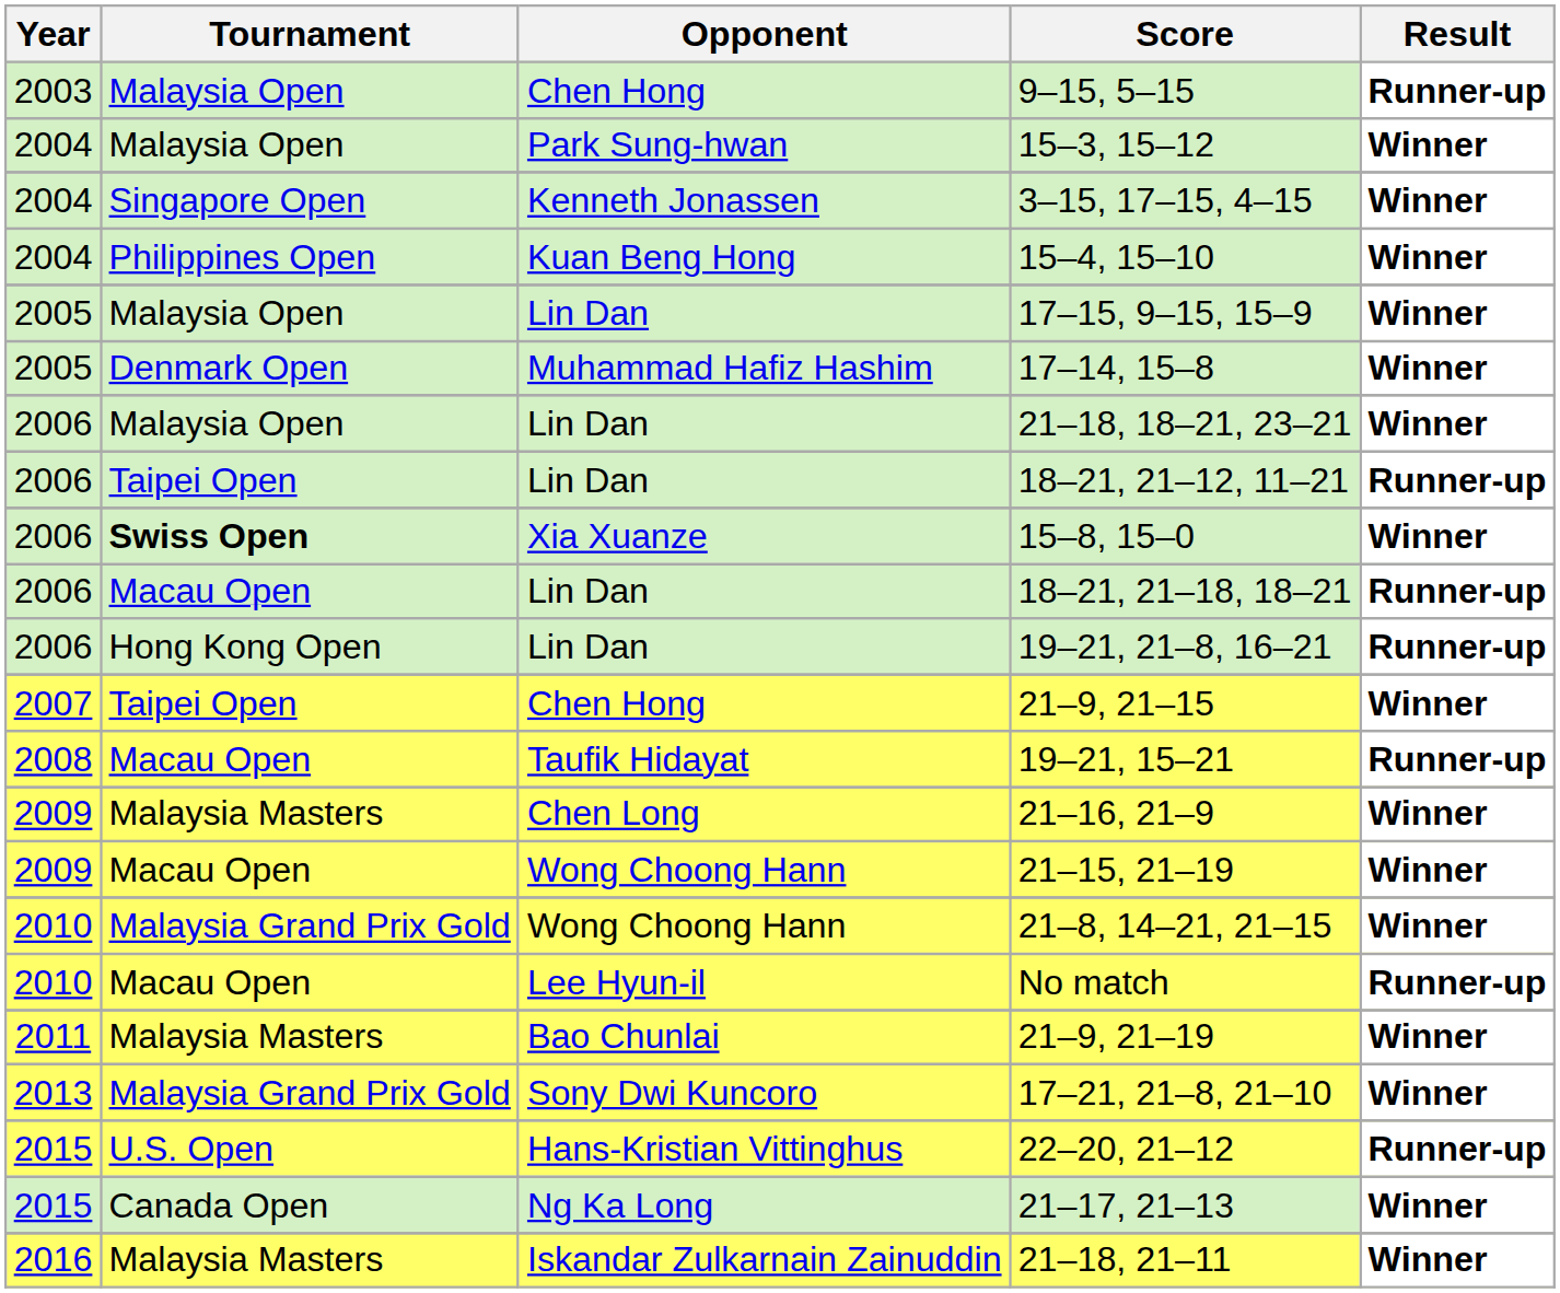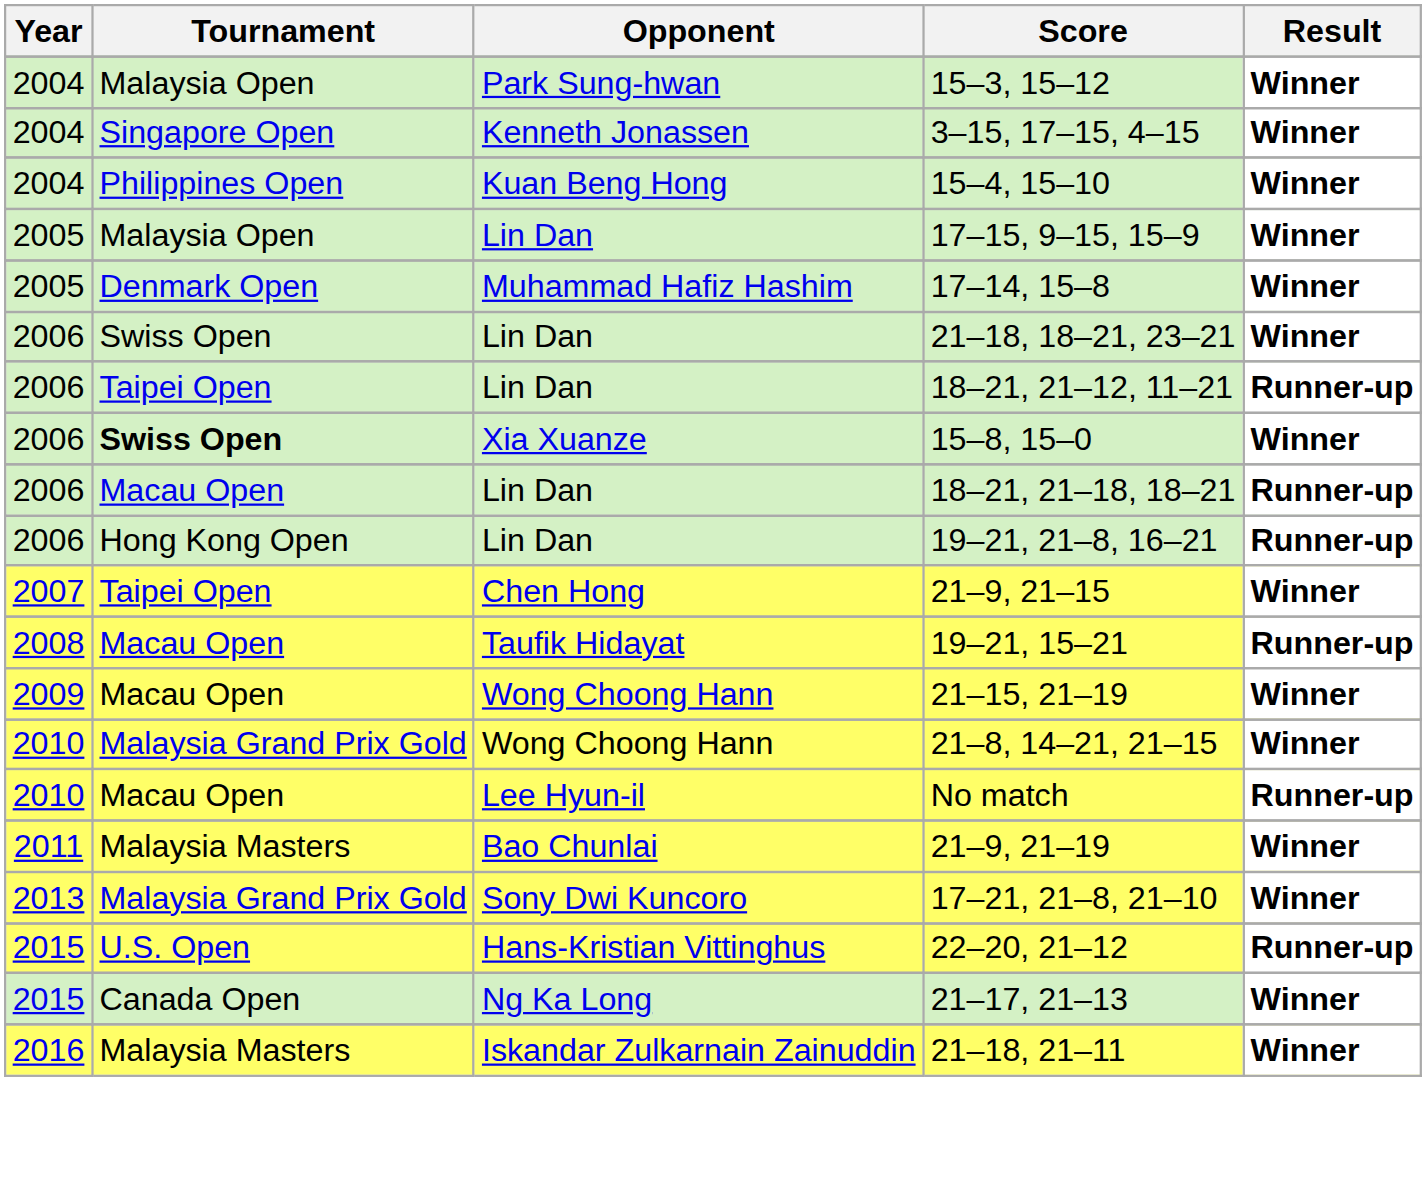- row: 2003 | Malaysia Open | Chen Hong | 9–15, 5–15 | Runner-up
21–18, 18–21, 23–21 | Tournament: Malaysia Open -> Swiss Open
- row: 2009 | Malaysia Masters | Chen Long | 21–16, 21–9 | Winner
